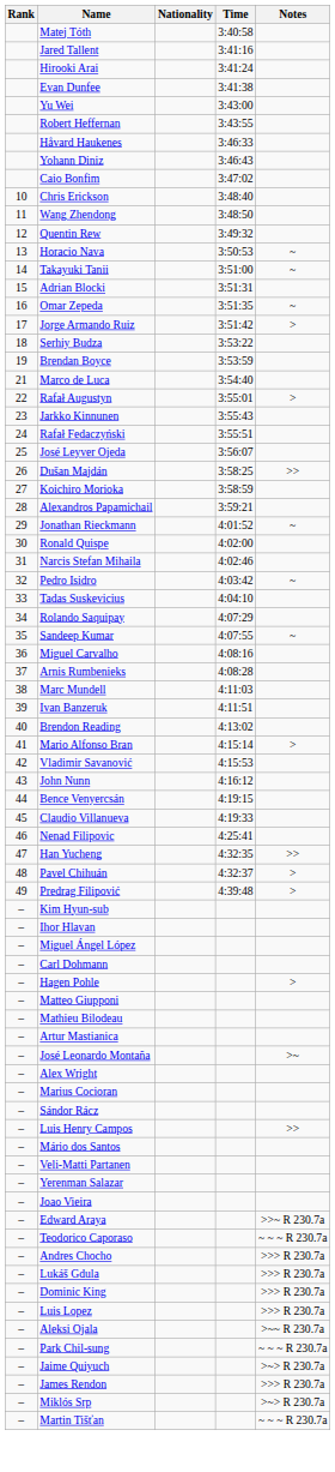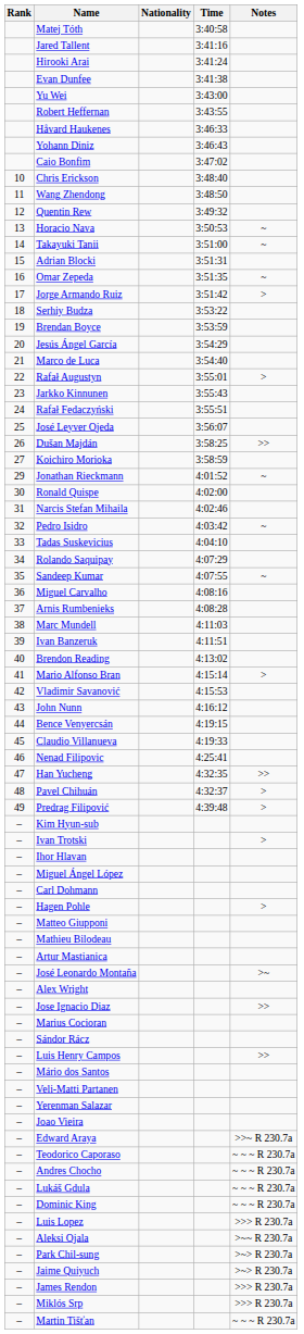+ row: 20 | Jesús Ángel García | 3:54:29
- row: 28 | Alexandros Papamichail | 3:59:21
+ row: – | Ivan Trotski | >
+ row: – | Jose Ignacio Diaz | >>
Andres Chocho | Notes: >>> R 230.7a -> ~ ~ ~ R 230.7a
Lukáš Gdula | Notes: >>> R 230.7a -> ~ ~ ~ R 230.7a
Dominic King | Notes: >>> R 230.7a -> ~ ~ ~ R 230.7a
Park Chil-sung | Notes: ~ ~ ~ R 230.7a -> >~> R 230.7a
Miklós Srp | Notes: >~> R 230.7a -> >>> R 230.7a
